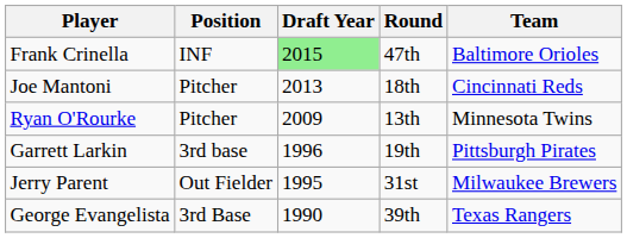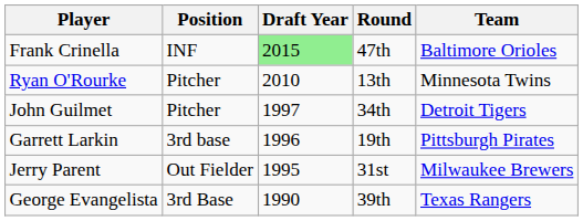- row: Joe Mantoni | Pitcher | 2013 | 18th | Cincinnati Reds
Ryan O'Rourke | Draft Year: 2009 -> 2010
+ row: John Guilmet | Pitcher | 1997 | 34th | Detroit Tigers
